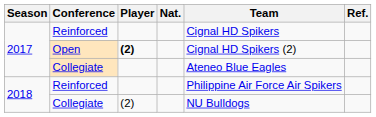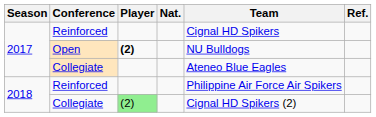Open | Team: Cignal HD Spikers (2) -> NU Bulldogs
2018 / Collegiate | Player: no background -> lightgreen background
2018 / Collegiate | Team: NU Bulldogs -> Cignal HD Spikers (2)
